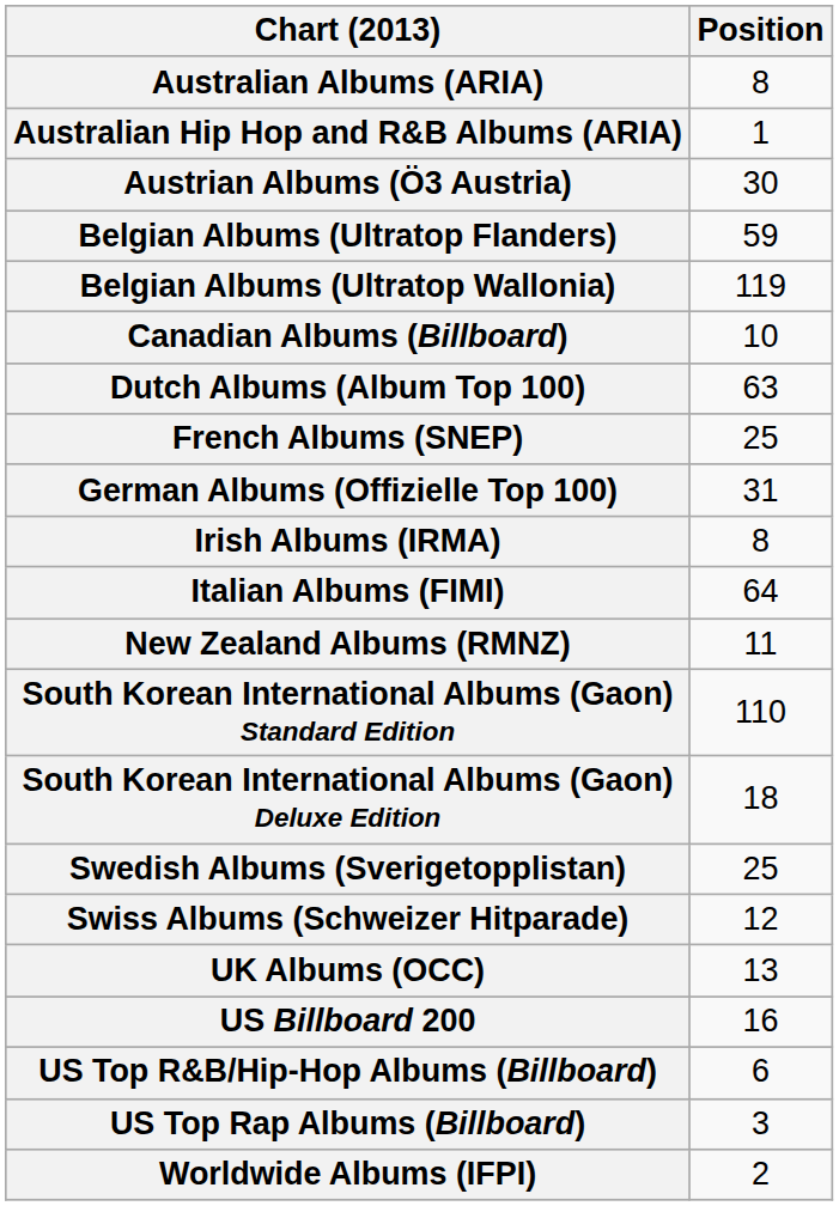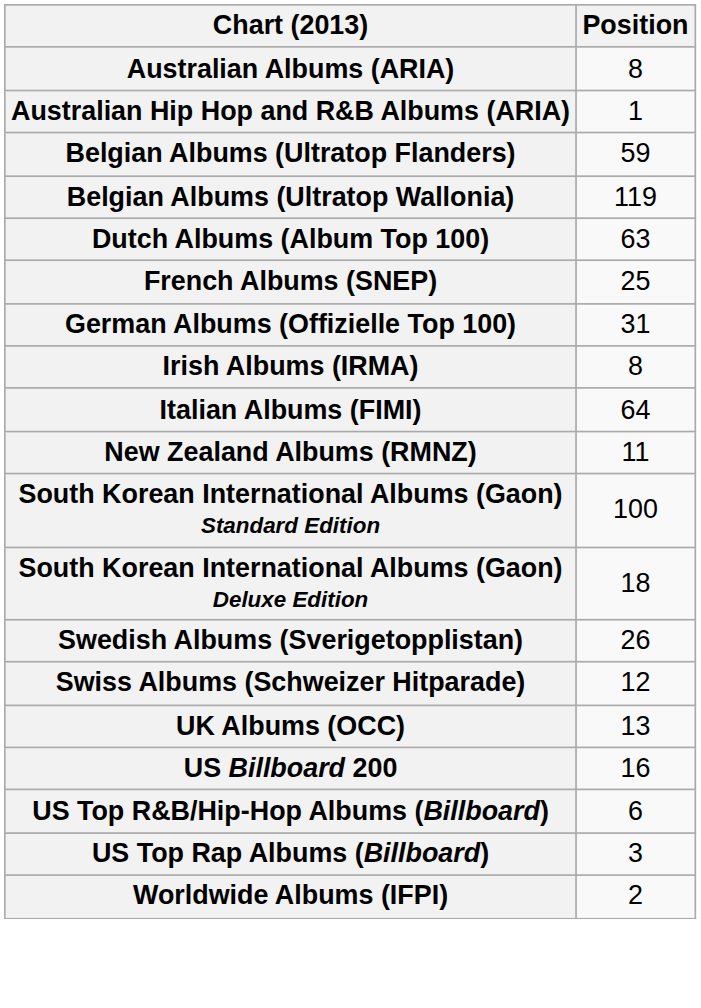- row: Austrian Albums (Ö3 Austria) | 30
- row: Canadian Albums (Billboard) | 10
South Korean International Albums (Gaon) Standard Edition | Position: 110 -> 100
Swedish Albums (Sverigetopplistan) | Position: 25 -> 26
